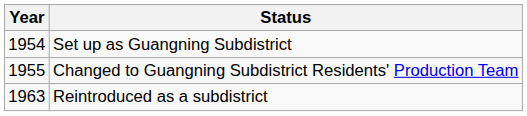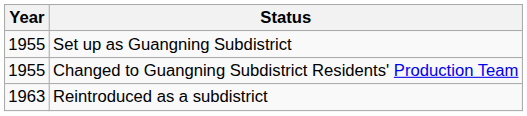Set up as Guangning Subdistrict | Year: 1954 -> 1955
